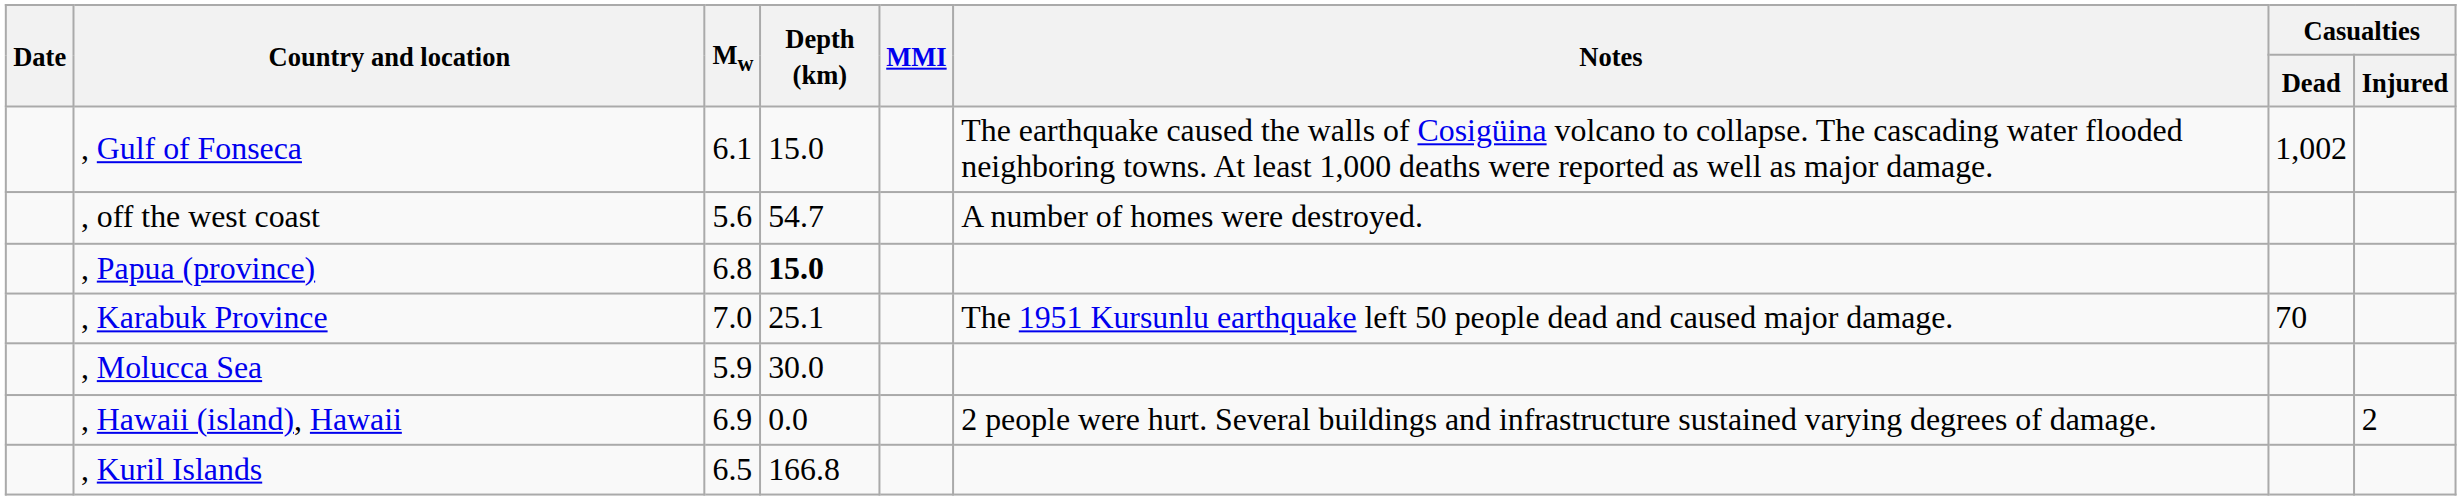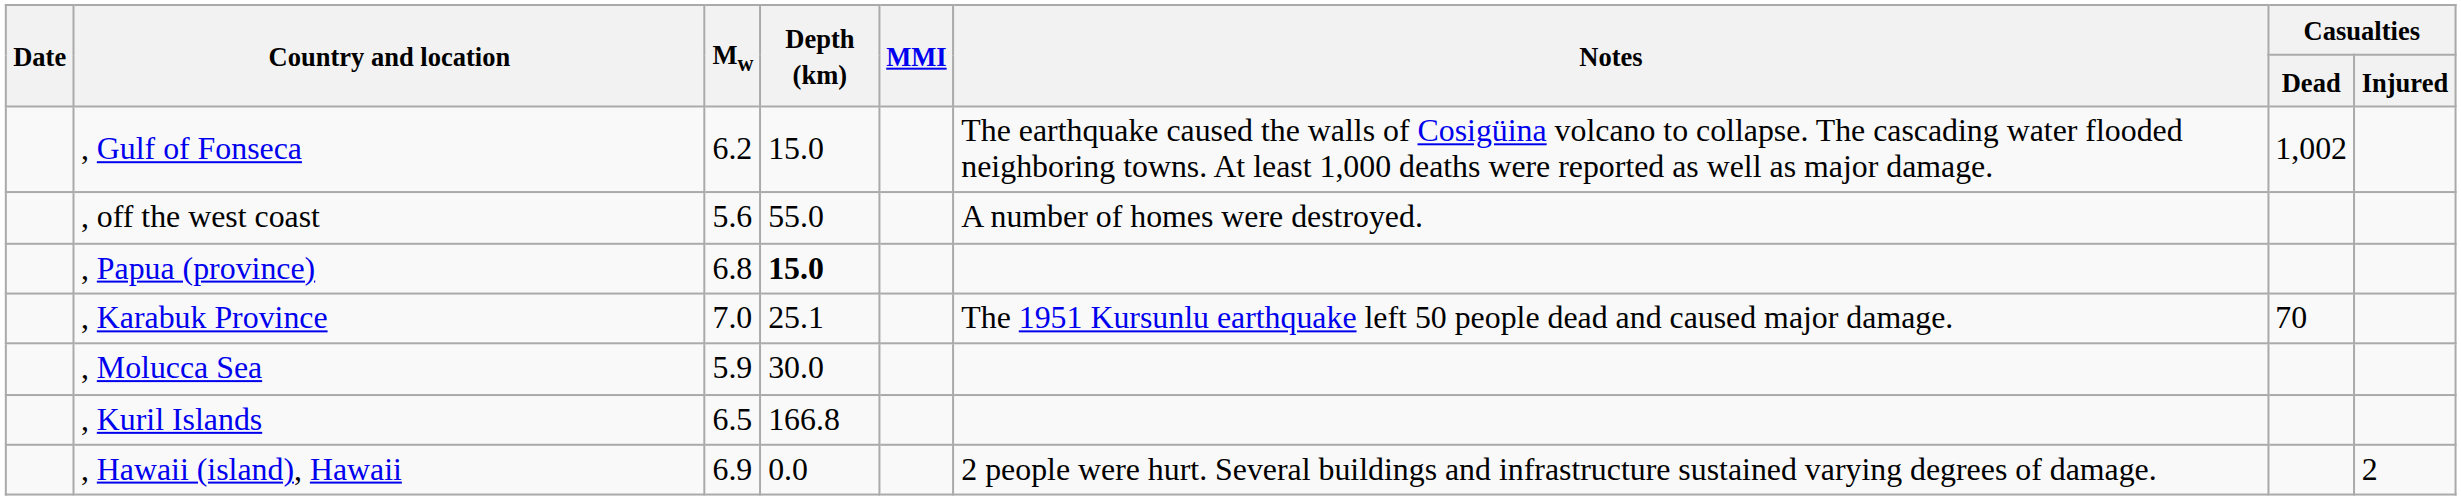, Gulf of Fonseca | Mw: 6.1 -> 6.2
, off the west coast | Depth (km): 54.7 -> 55.0
rows swapped: , Hawaii (island), Hawaii <-> , Kuril Islands
